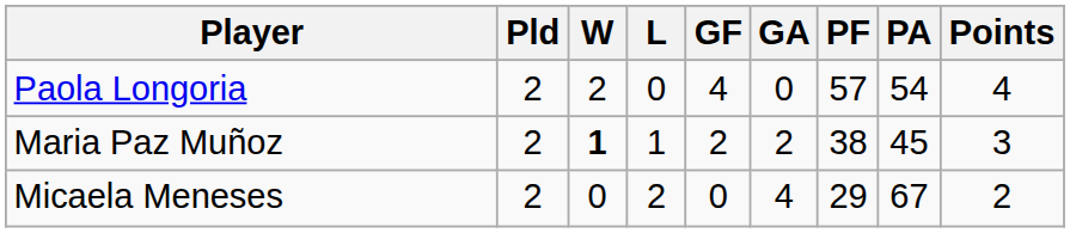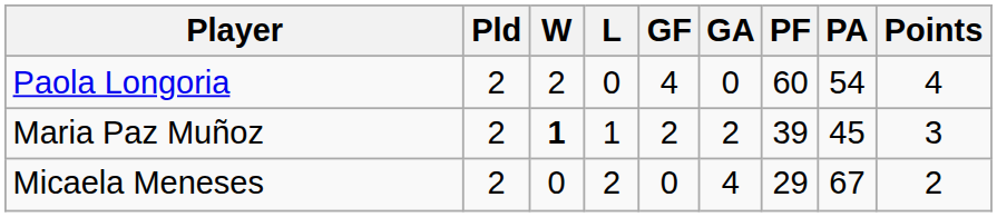Paola Longoria | PF: 57 -> 60
Maria Paz Muñoz | PF: 38 -> 39
